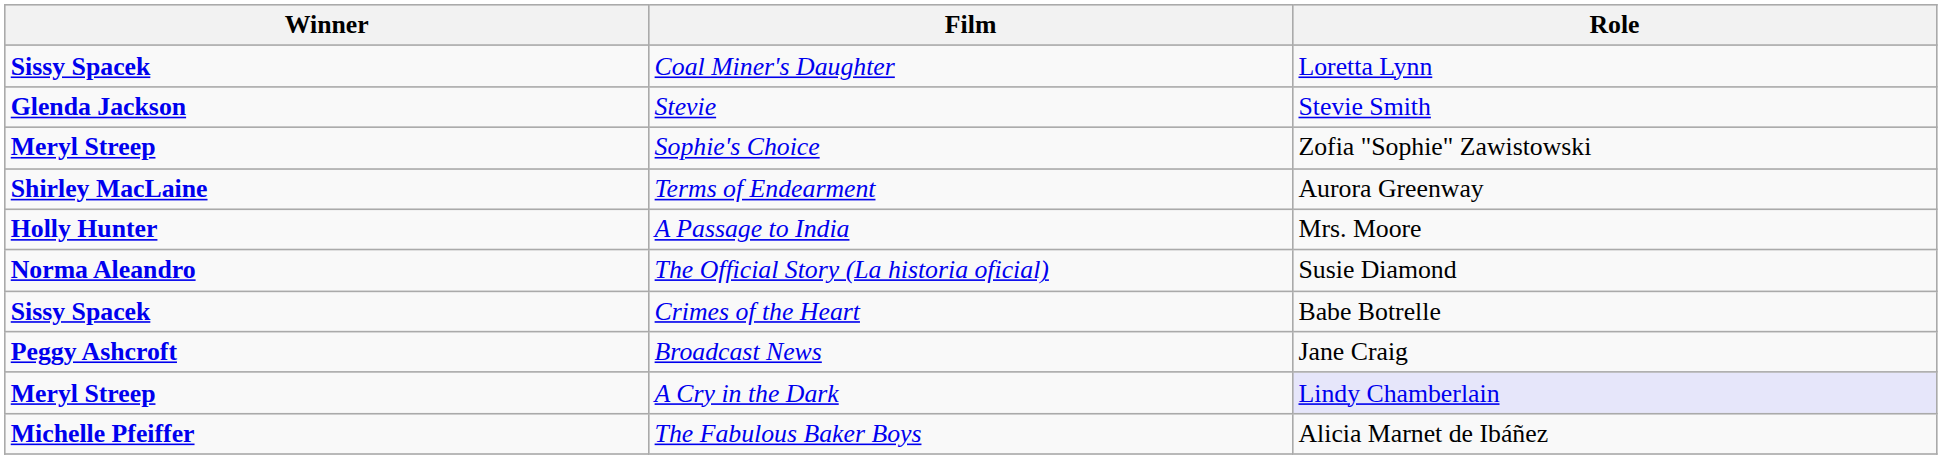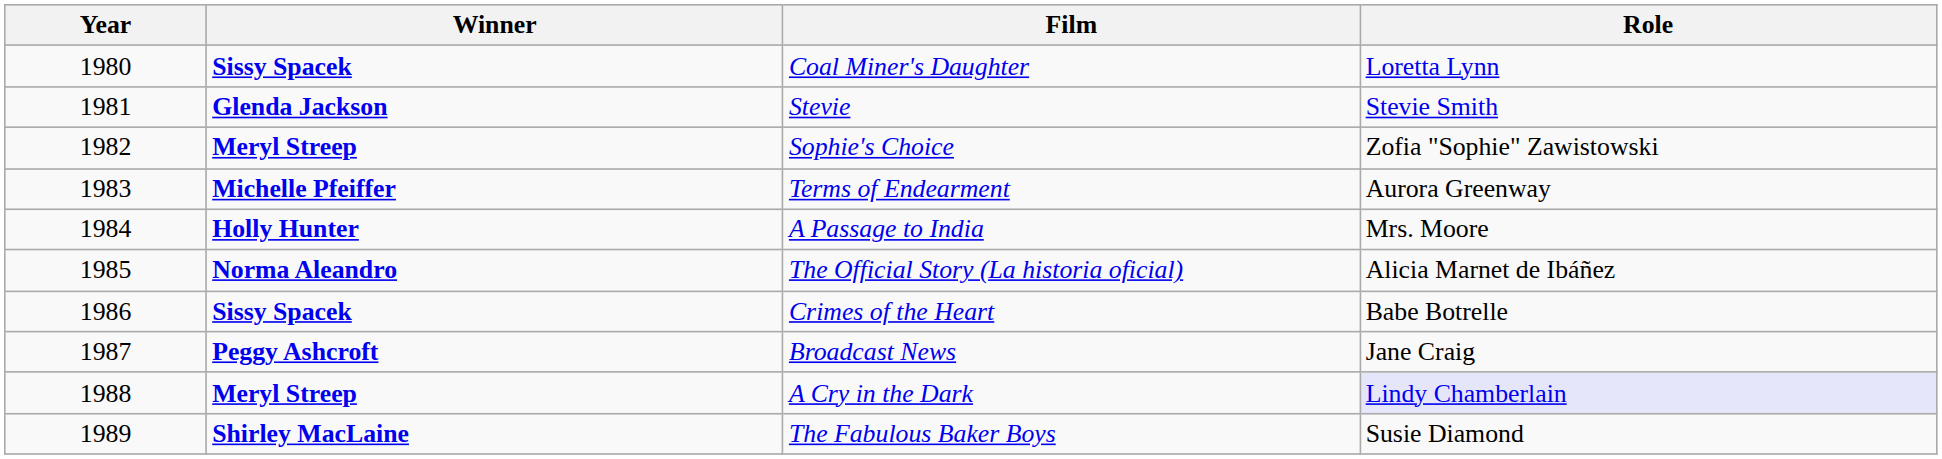+ column: Year | 1980 | 1981 | 1982 | 1983 | 1984 | 1985 | 1986 | 1987 | 1988 | 1989
Terms of Endearment | Winner: Shirley MacLaine -> Michelle Pfeiffer
The Official Story (La historia oficial) | Role: Susie Diamond -> Alicia Marnet de Ibáñez
The Fabulous Baker Boys | Winner: Michelle Pfeiffer -> Shirley MacLaine
The Fabulous Baker Boys | Role: Alicia Marnet de Ibáñez -> Susie Diamond
